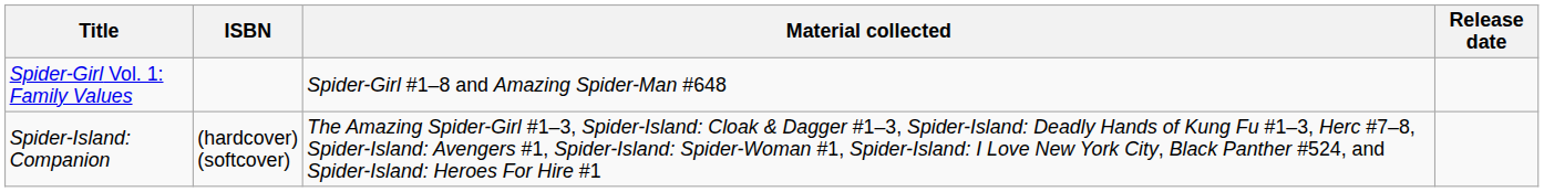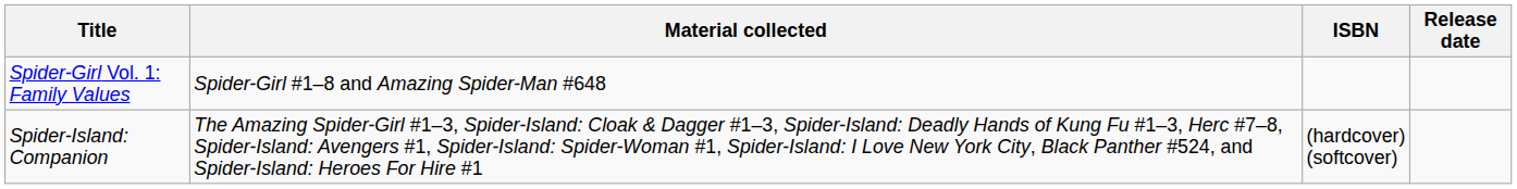columns swapped: Material collected <-> ISBN
